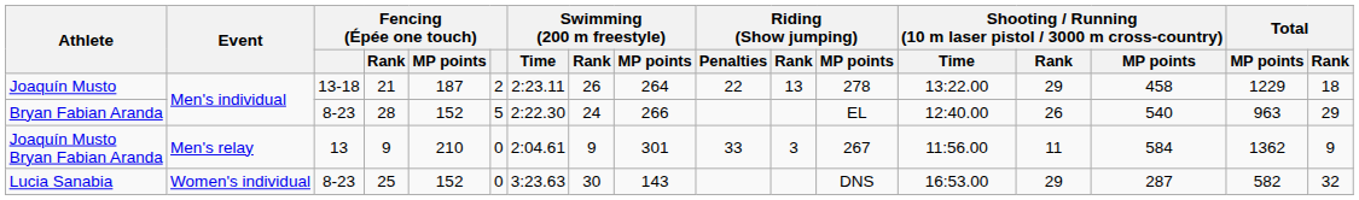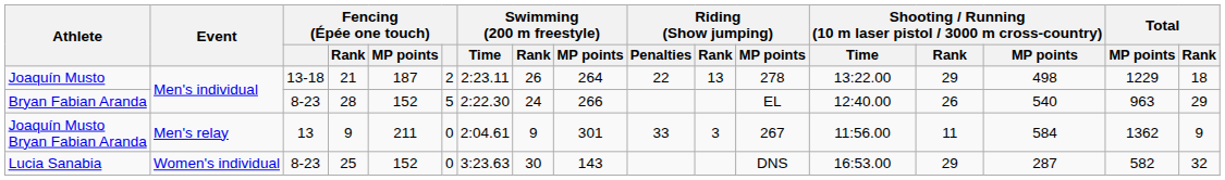Joaquín Musto | column 15: 458 -> 498
Joaquín Musto Bryan Fabian Aranda | Fencing (Épée one touch) / MP points: 210 -> 211
